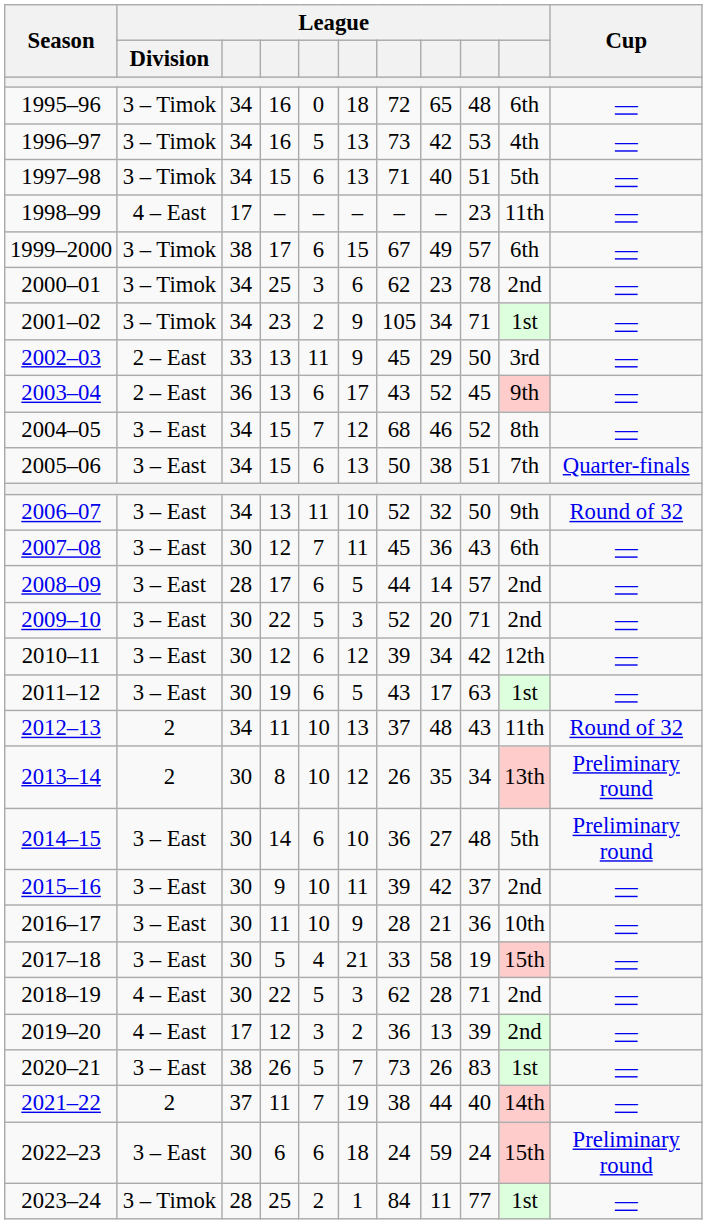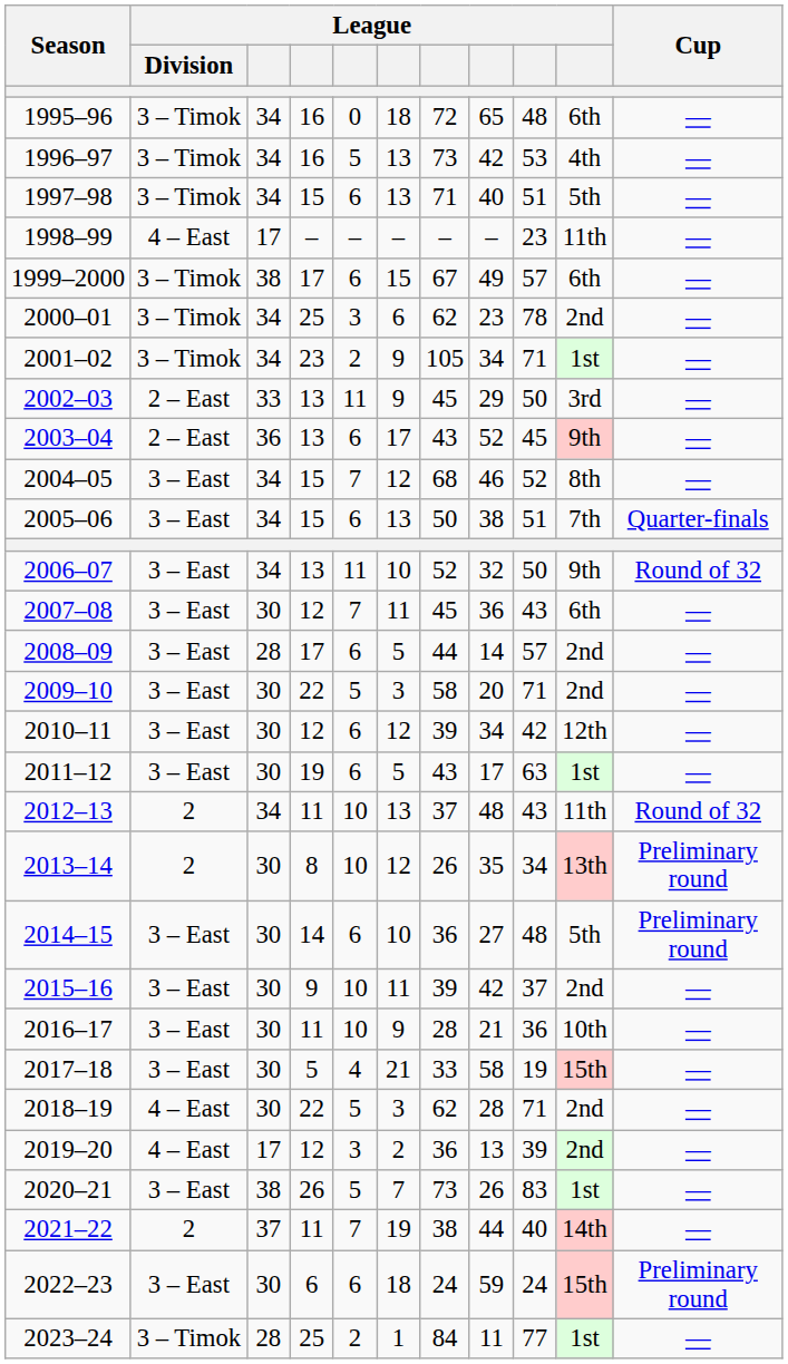2009–10 | column 7: 52 -> 58
